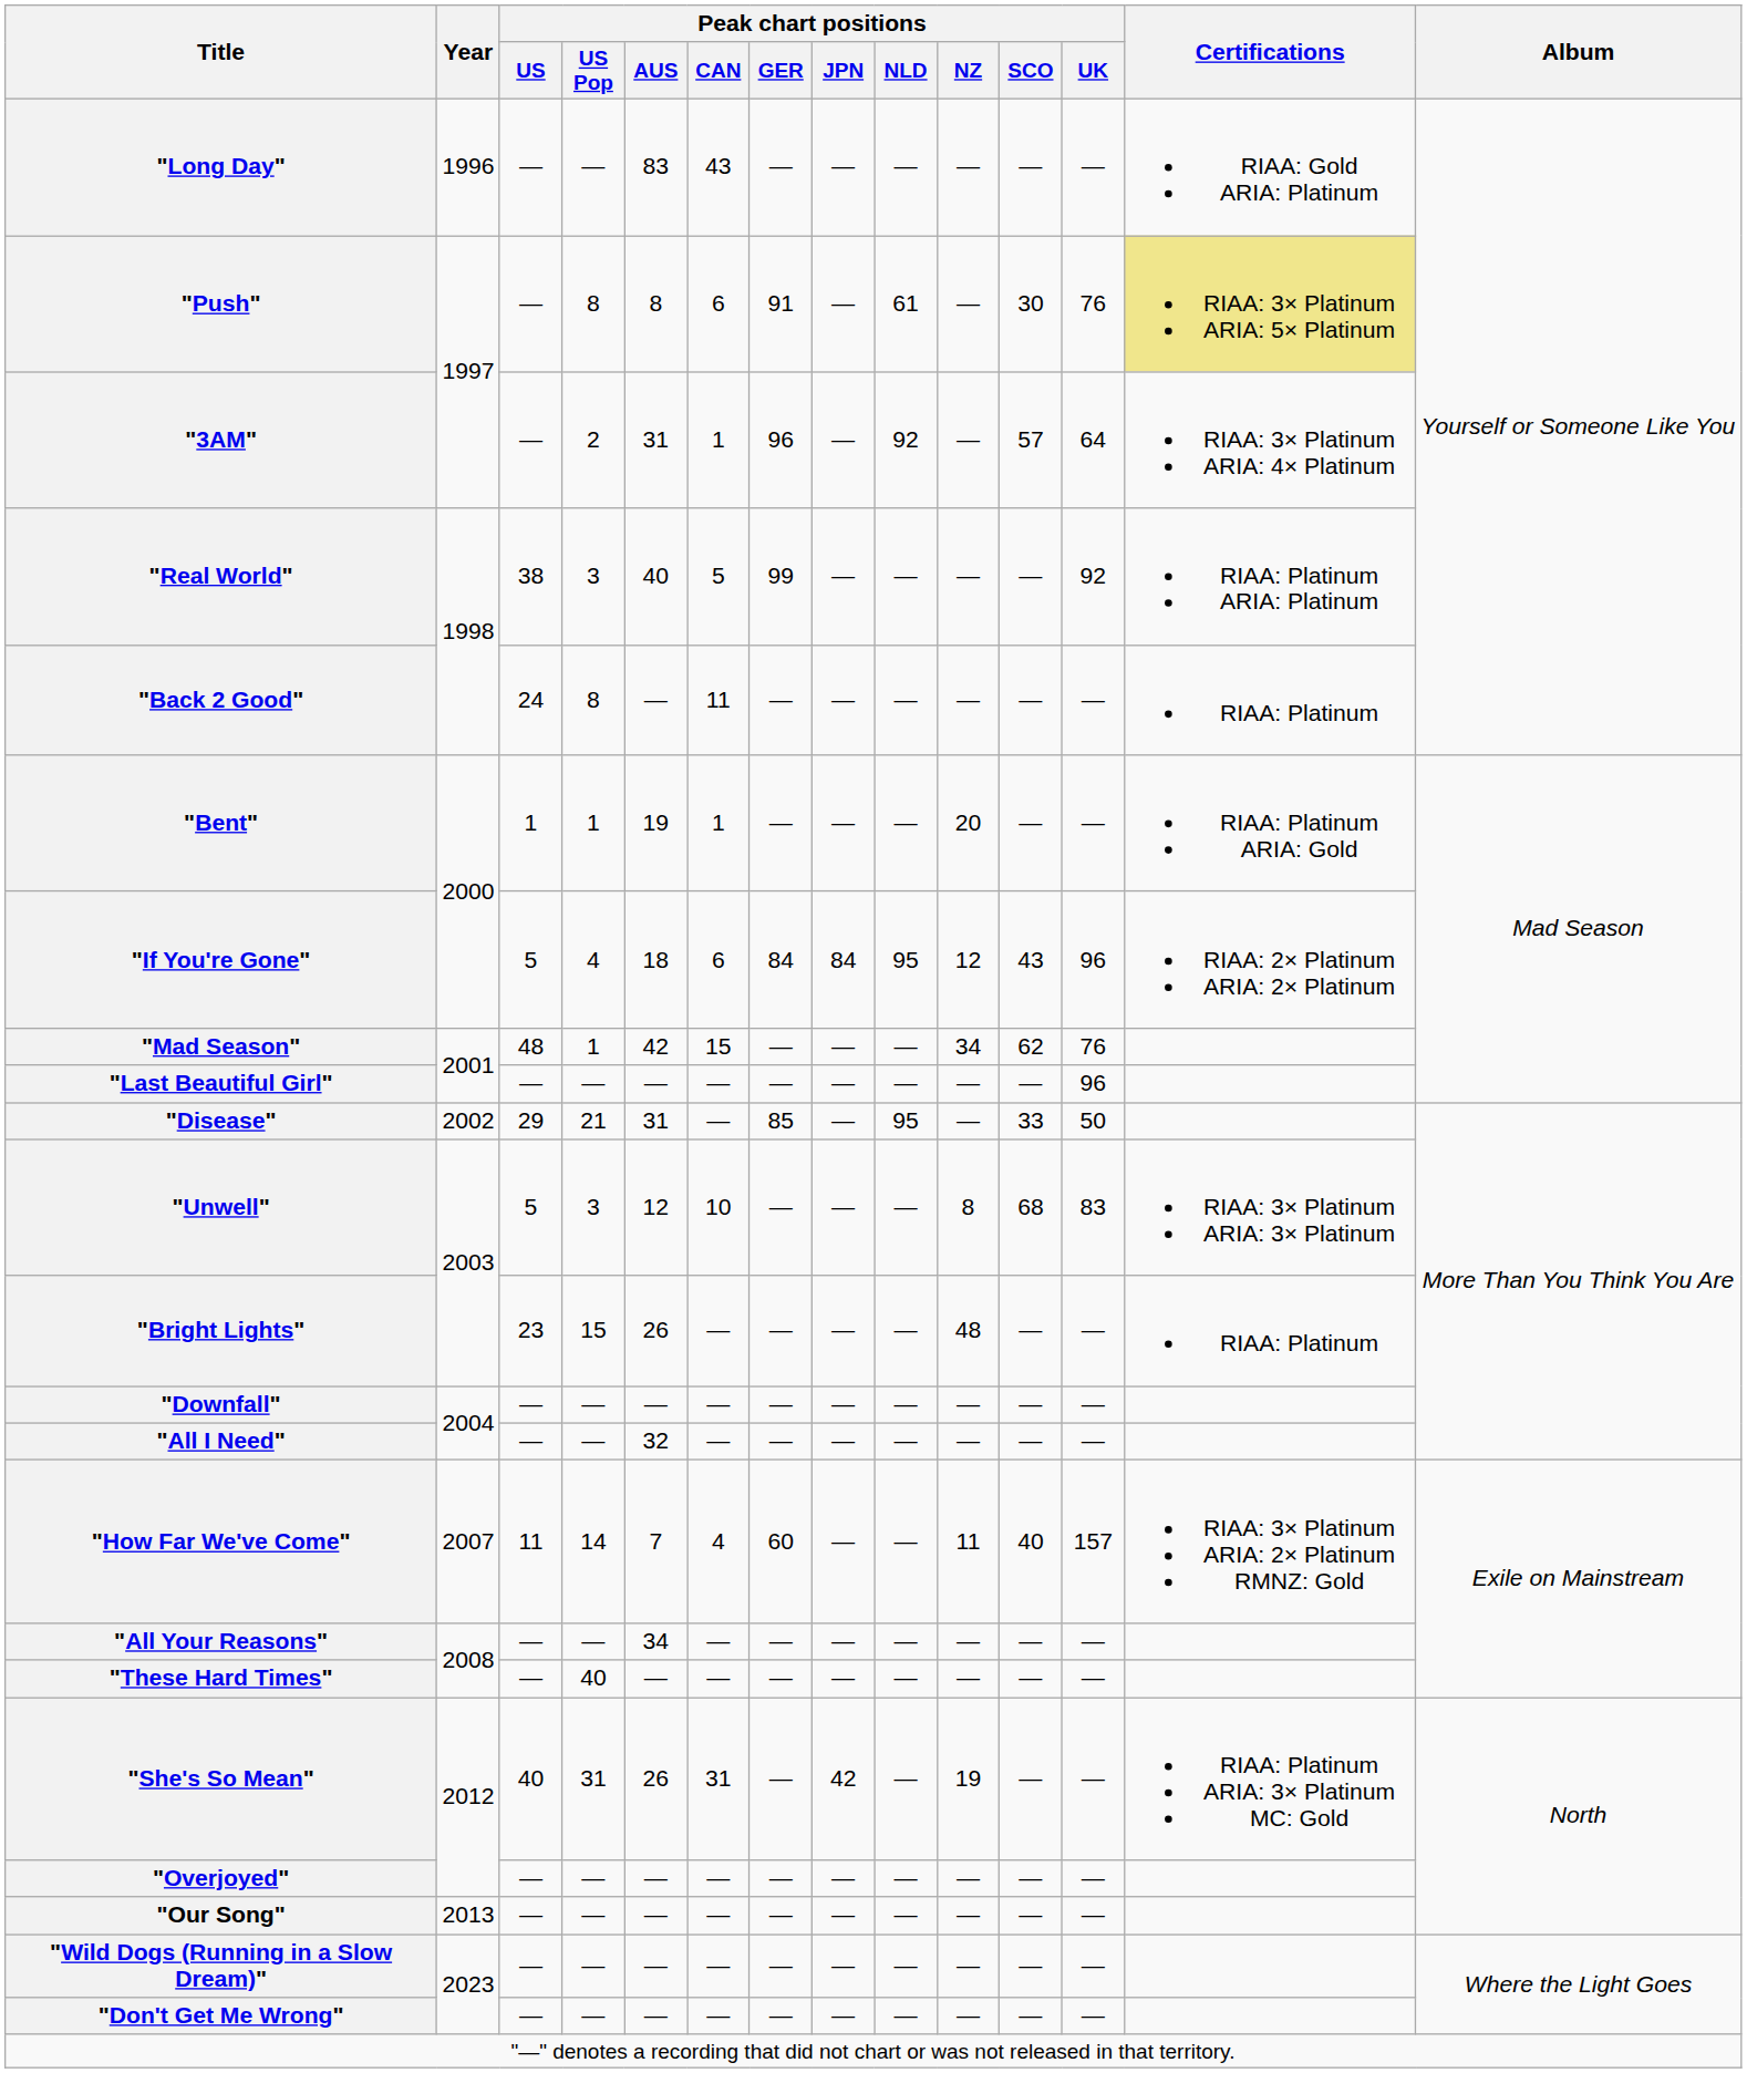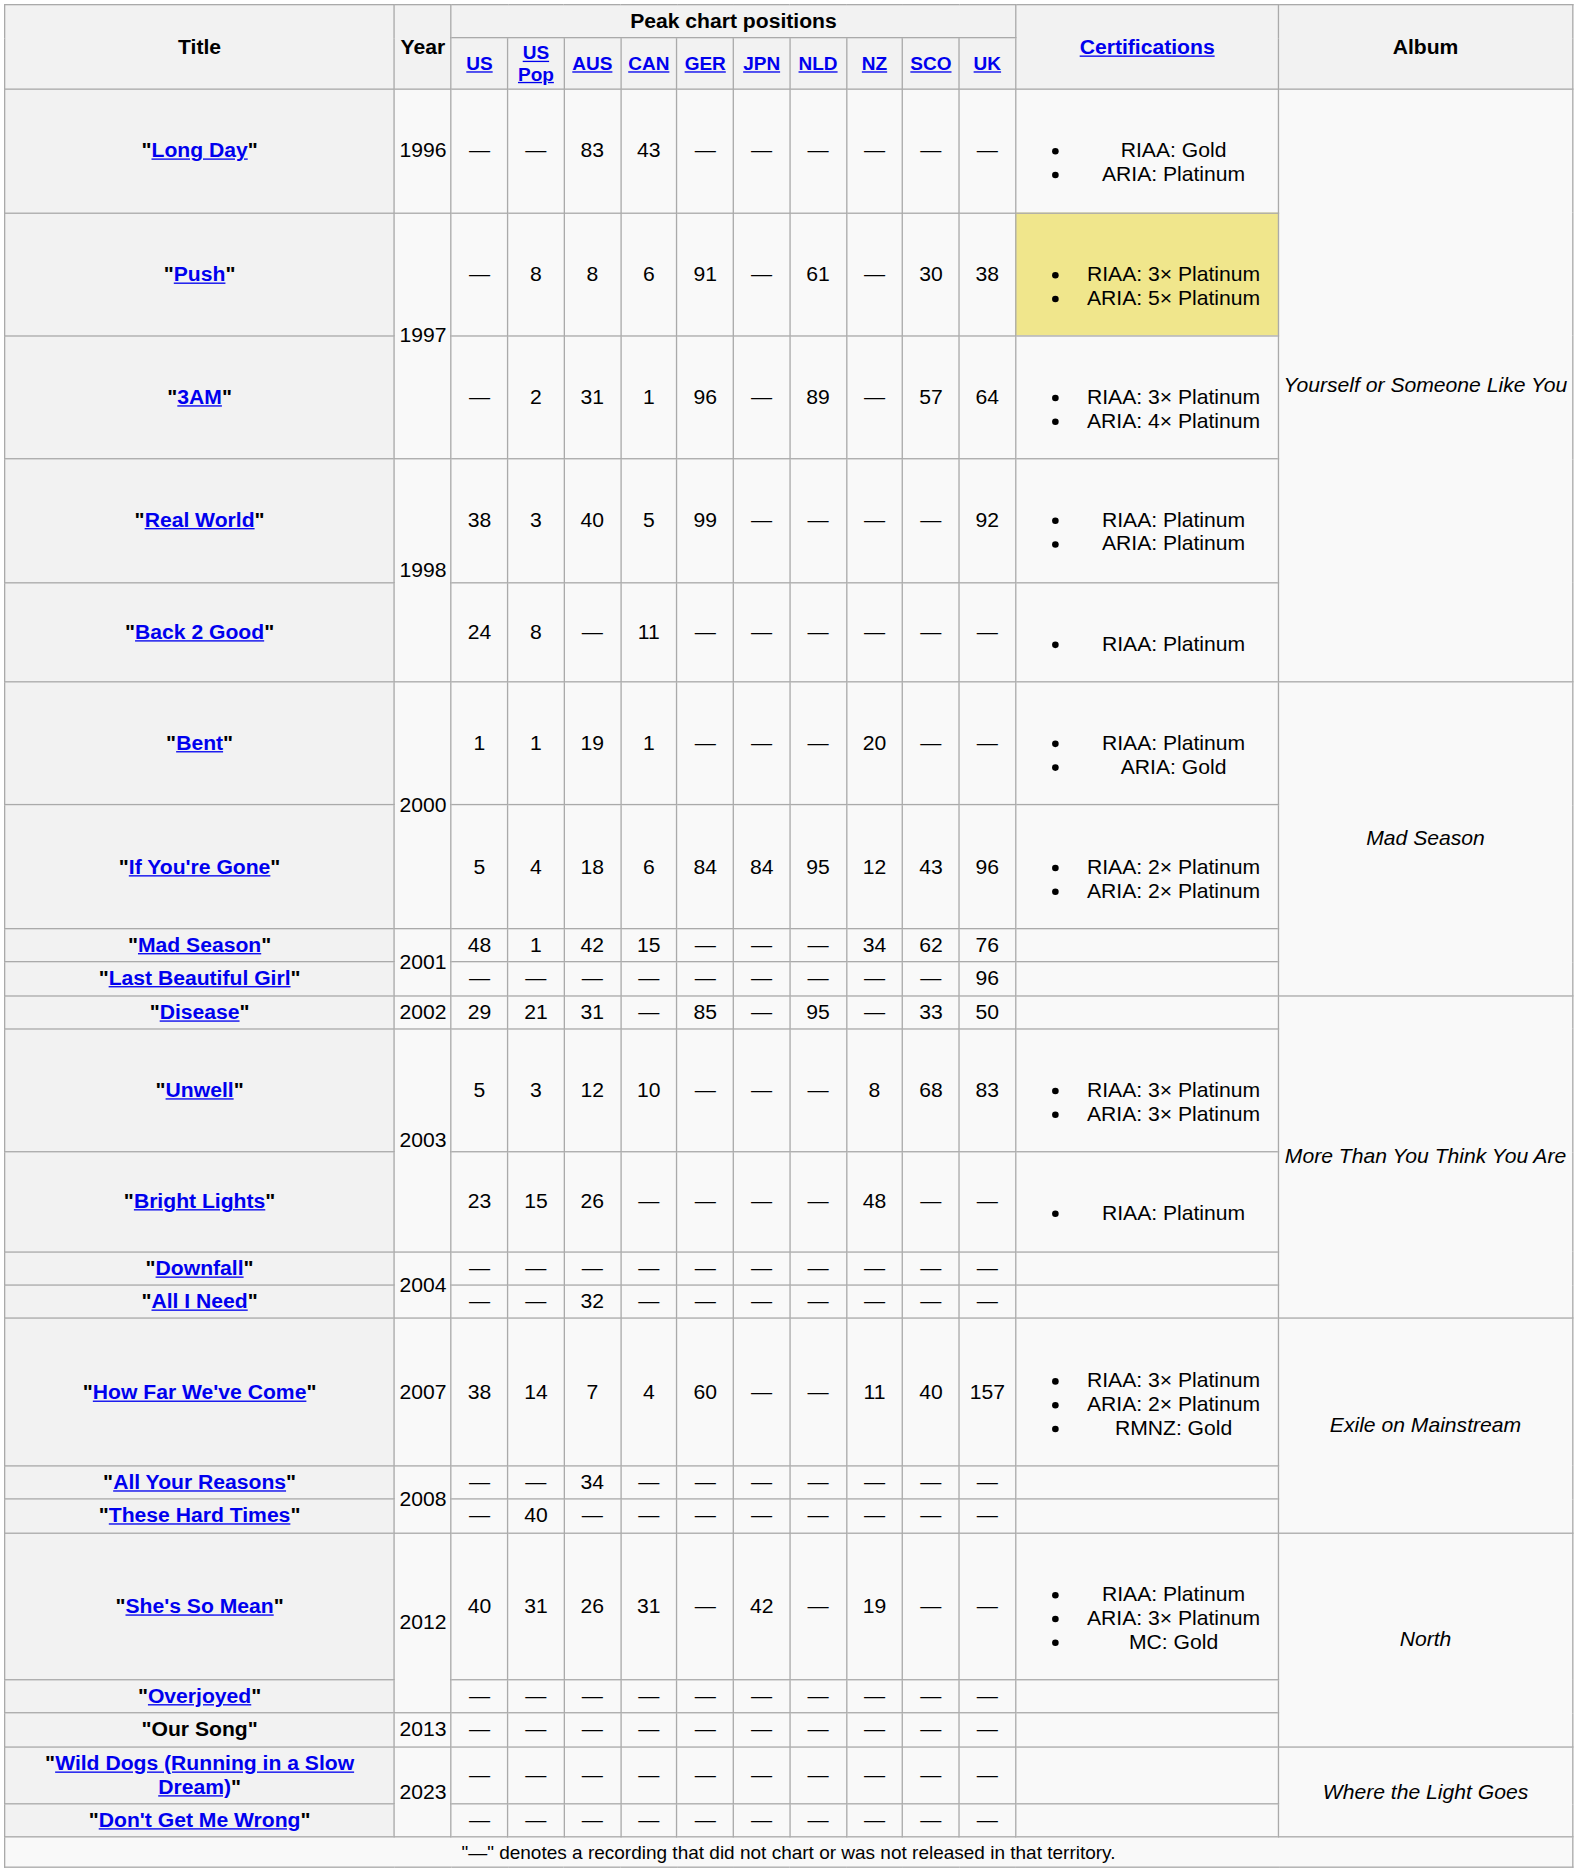"Push" | Peak chart positions / UK: 76 -> 38
"3AM" | Peak chart positions / NLD: 92 -> 89
"How Far We've Come" | Peak chart positions / US: 11 -> 38
